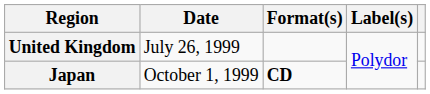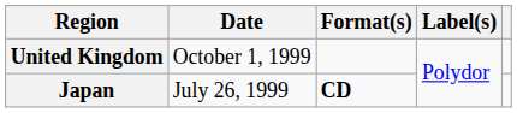United Kingdom | Date: July 26, 1999 -> October 1, 1999
Japan | Date: October 1, 1999 -> July 26, 1999
